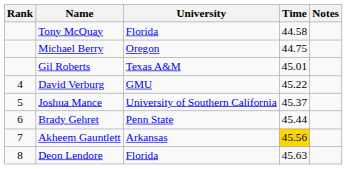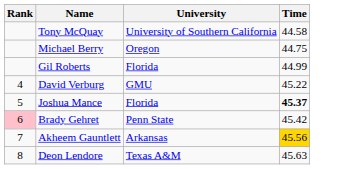- column: Notes
Tony McQuay | University: Florida -> University of Southern California
Gil Roberts | University: Texas A&M -> Florida
Gil Roberts | Time: 45.01 -> 44.99
Joshua Mance | University: University of Southern California -> Florida
Joshua Mance | Time: normal -> bold
Brady Gehret | Rank: no background -> pink background
Brady Gehret | Time: 45.44 -> 45.42
Deon Lendore | University: Florida -> Texas A&M
